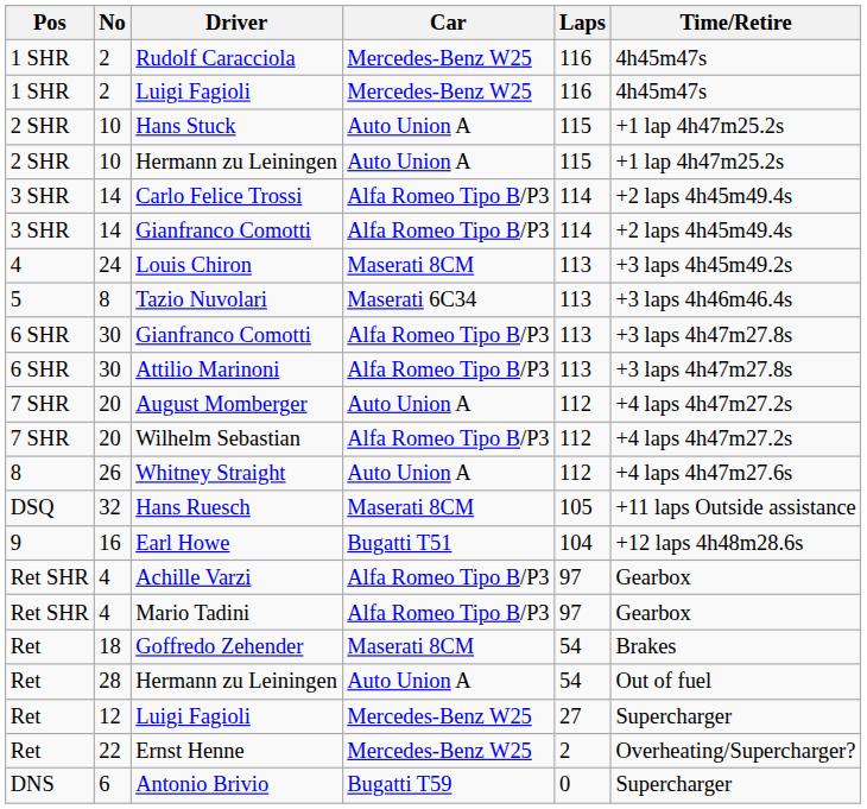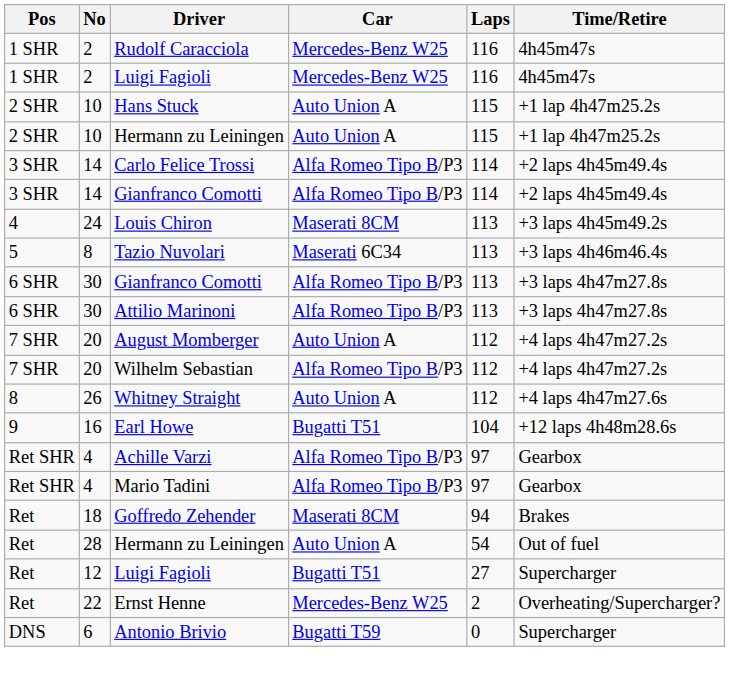- row: DSQ | 32 | Hans Ruesch | Maserati 8CM | 105 | +11 laps Outside assistance
Goffredo Zehender | Laps: 54 -> 94
12 / Luigi Fagioli | Car: Mercedes-Benz W25 -> Bugatti T51
